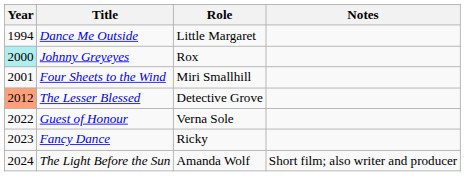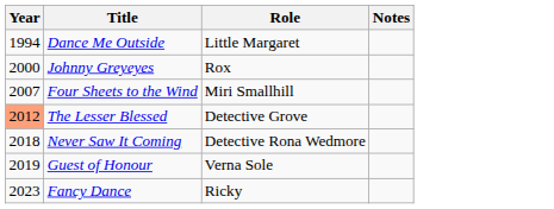Johnny Greyeyes | Year: paleturquoise background -> no background
Four Sheets to the Wind | Year: 2001 -> 2007
+ row: 2018 | Never Saw It Coming | Detective Rona Wedmore
Guest of Honour | Year: 2022 -> 2019
- row: 2024 | The Light Before the Sun | Amanda Wolf | Short film; also writer and producer
